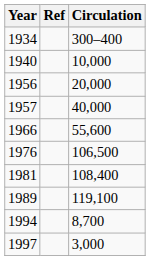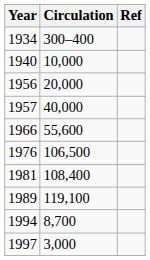columns swapped: Circulation <-> Ref
